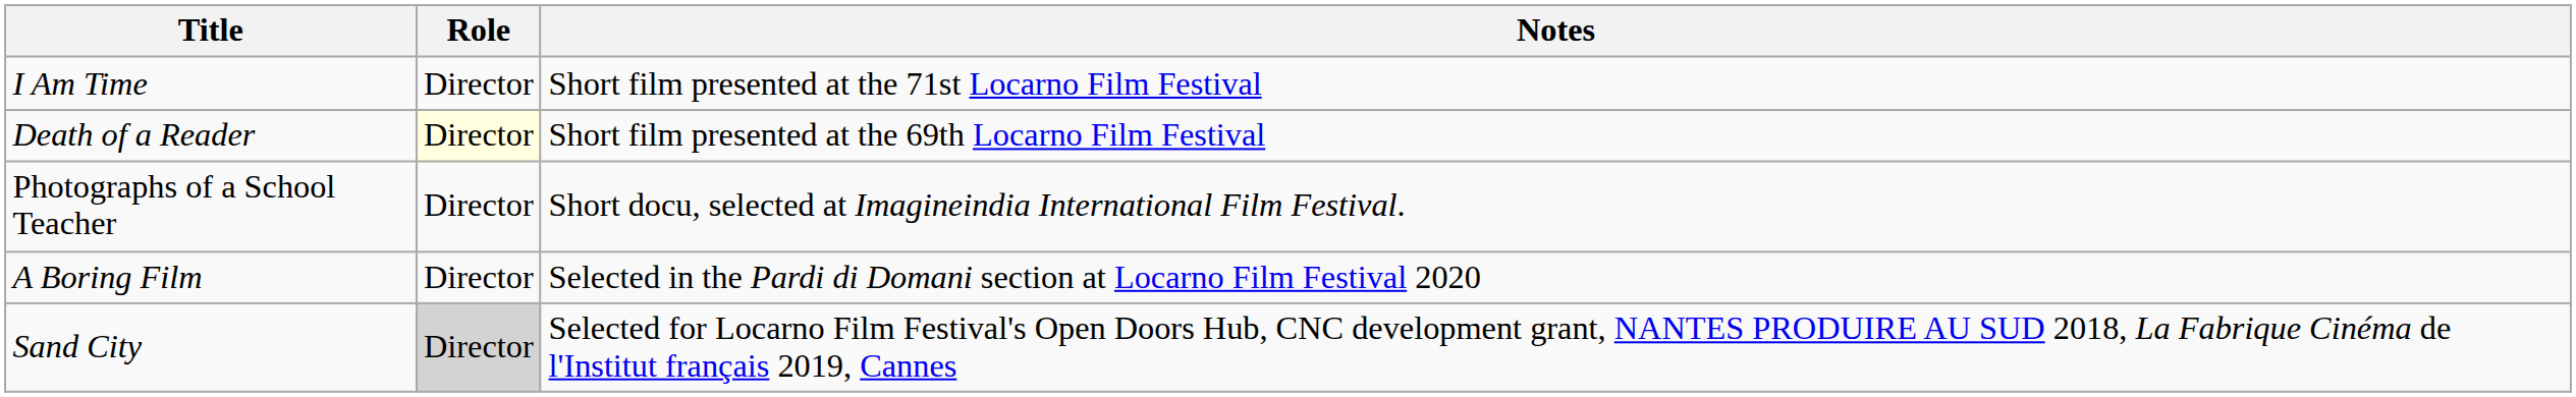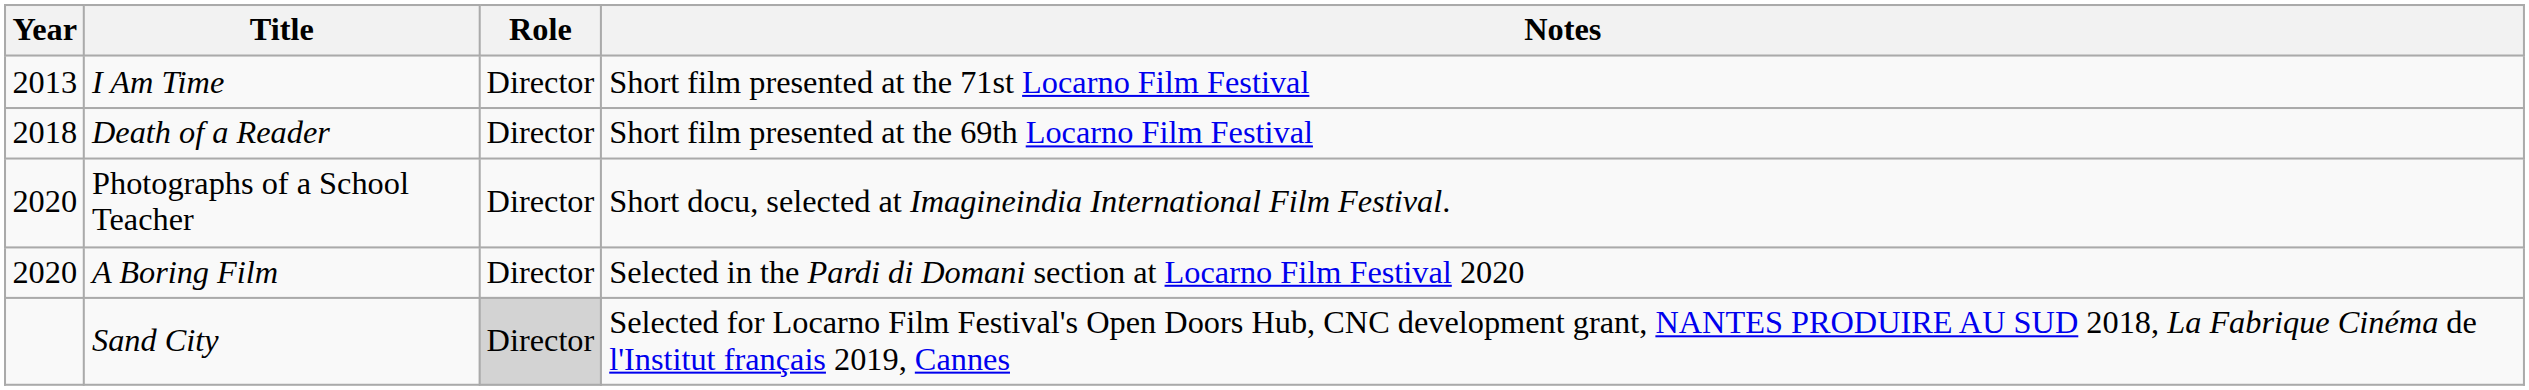+ column: Year | 2013 | 2018 | 2020 | 2020
Death of a Reader | Role: lightyellow background -> no background
